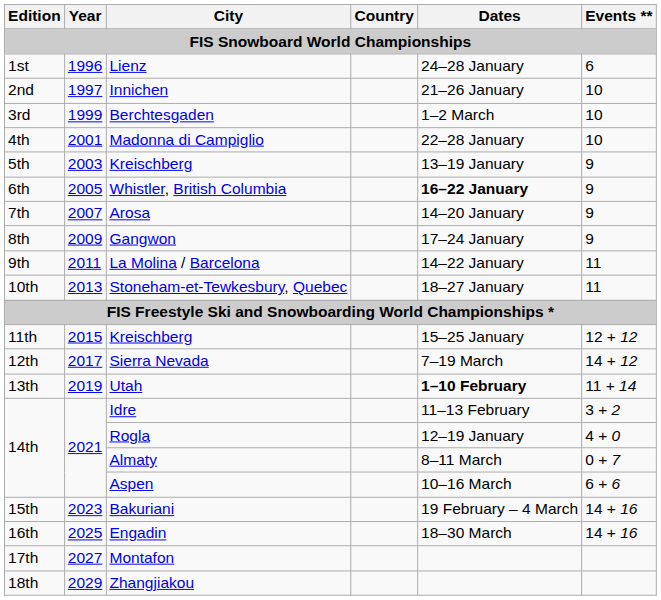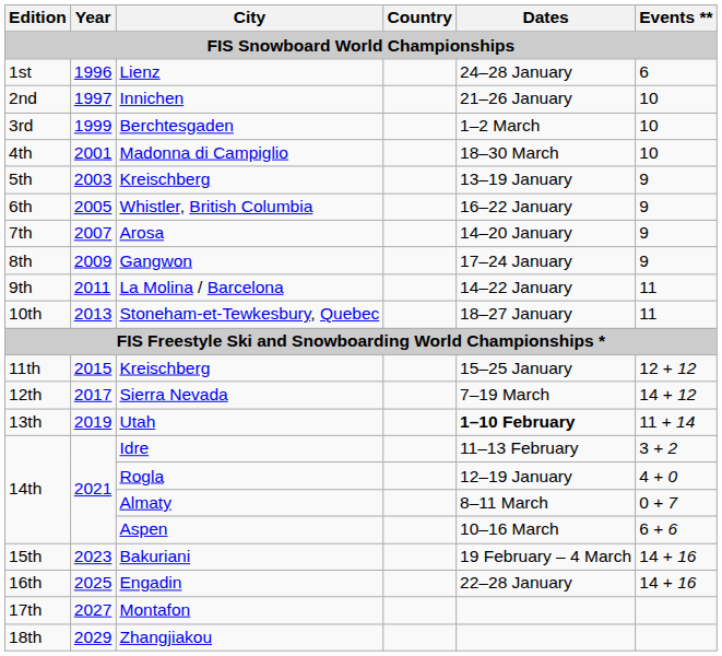Madonna di Campiglio | Dates: 22–28 January -> 18–30 March
Whistler, British Columbia | Dates: bold -> normal
Engadin | Dates: 18–30 March -> 22–28 January
